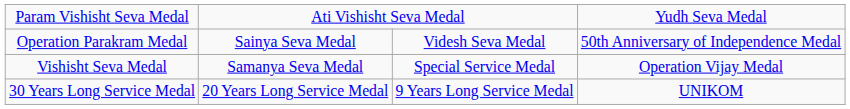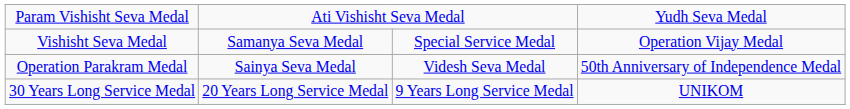rows swapped: Vishisht Seva Medal <-> Operation Parakram Medal
